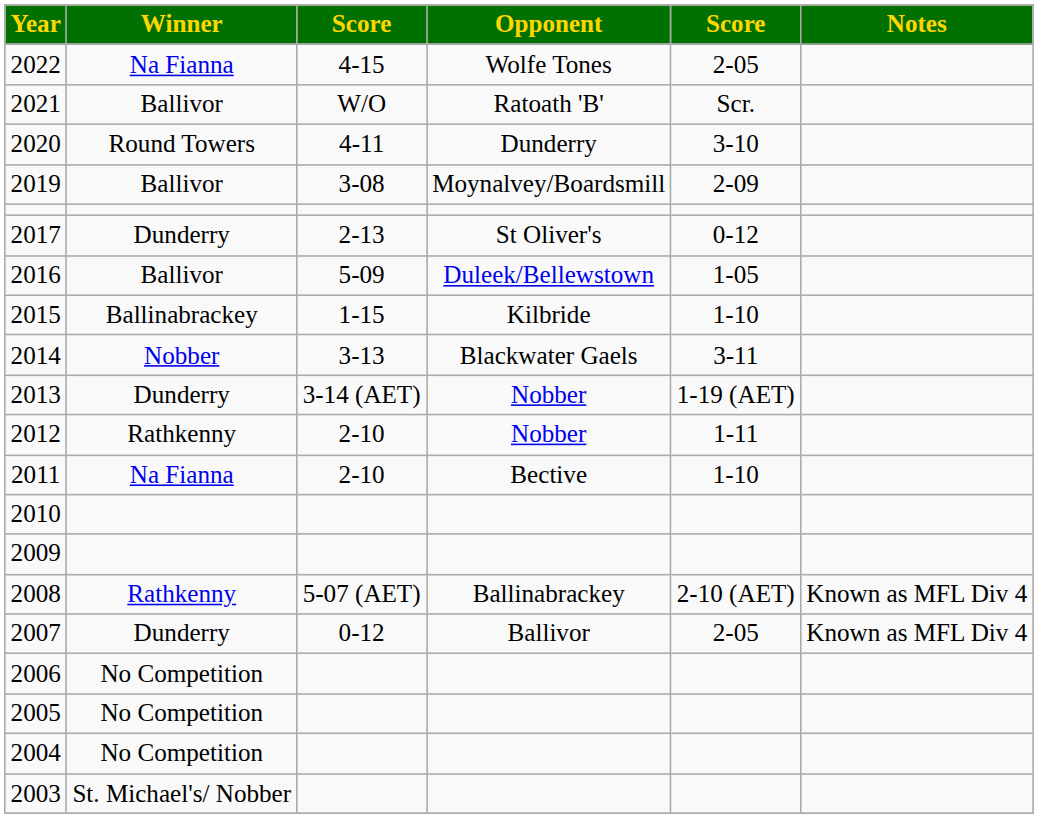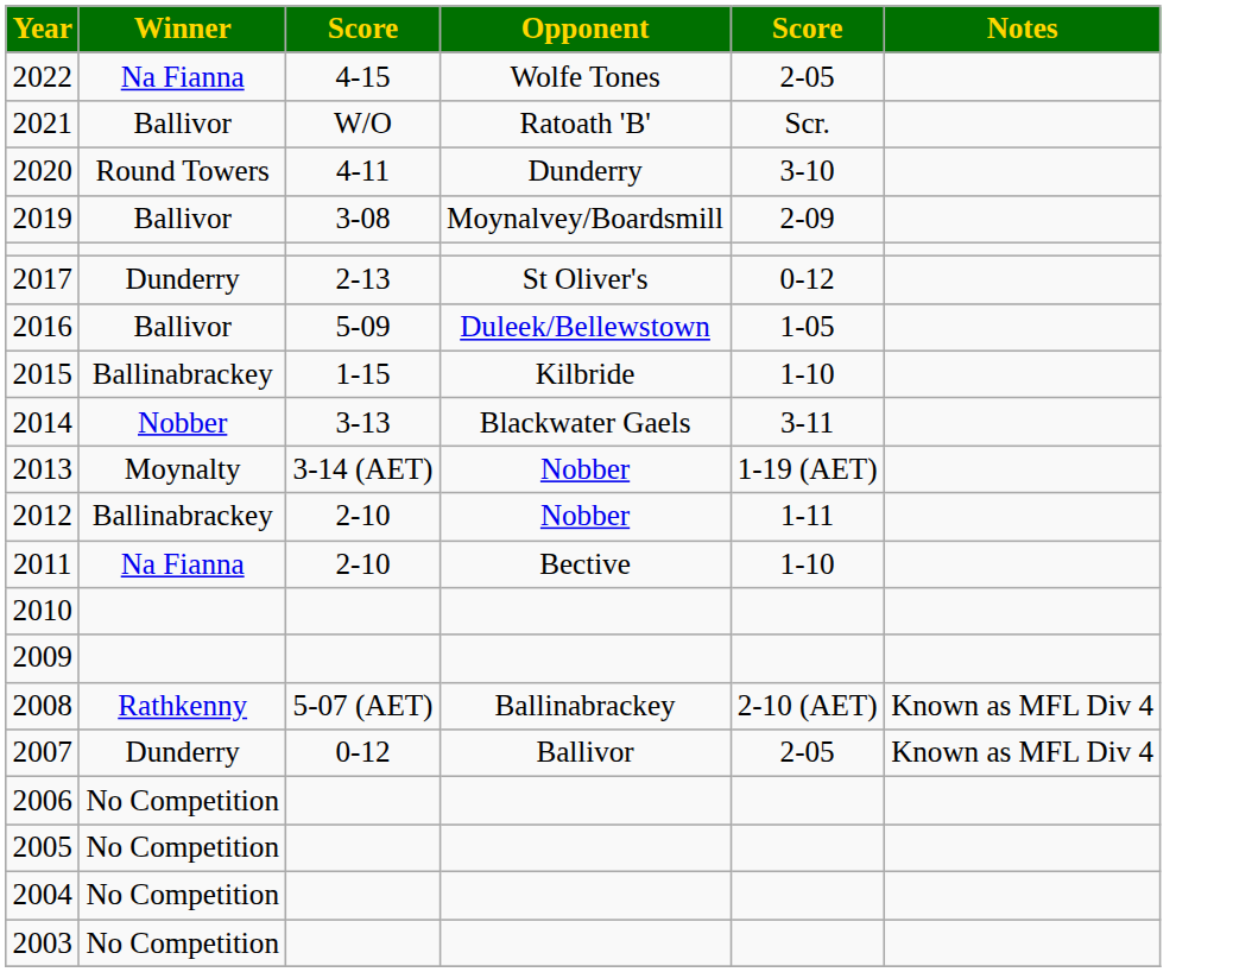2013 | Winner: Dunderry -> Moynalty
2012 | Winner: Rathkenny -> Ballinabrackey
2003 | Winner: St. Michael's/ Nobber -> No Competition
